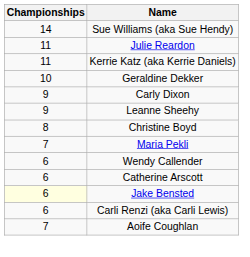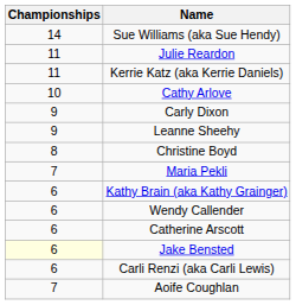+ row: 10 | Cathy Arlove
- row: 10 | Geraldine Dekker
+ row: 6 | Kathy Brain (aka Kathy Grainger)
